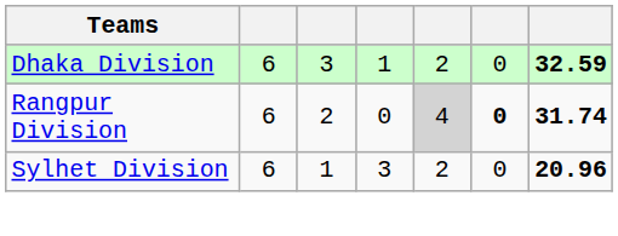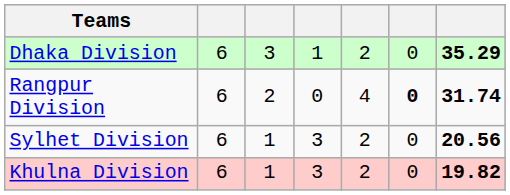Dhaka Division | column 7: 32.59 -> 35.29
Rangpur Division | column 5: lightgrey background -> no background
Sylhet Division | column 7: 20.96 -> 20.56
+ row: Khulna Division | 6 | 1 | 3 | 2 | 0 | 19.82
